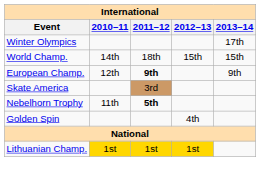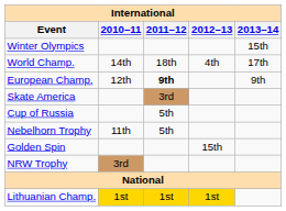Winter Olympics | 2013–14: 17th -> 15th
World Champ. | 2012–13: 15th -> 4th
World Champ. | 2013–14: 15th -> 17th
+ row: Cup of Russia | 5th
Nebelhorn Trophy | 2011–12: bold -> normal
Golden Spin | 2012–13: 4th -> 15th
+ row: NRW Trophy | 3rd
